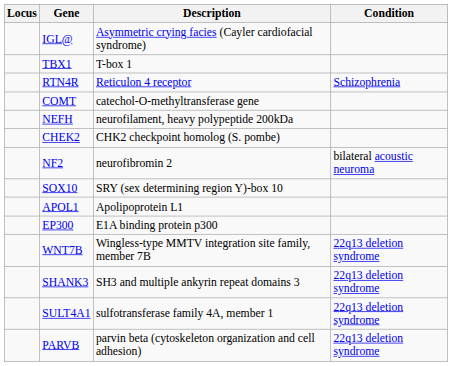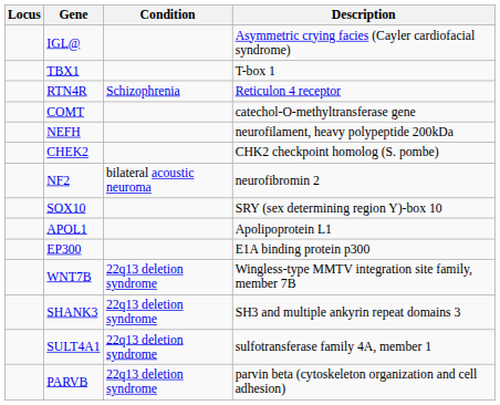columns swapped: Description <-> Condition
